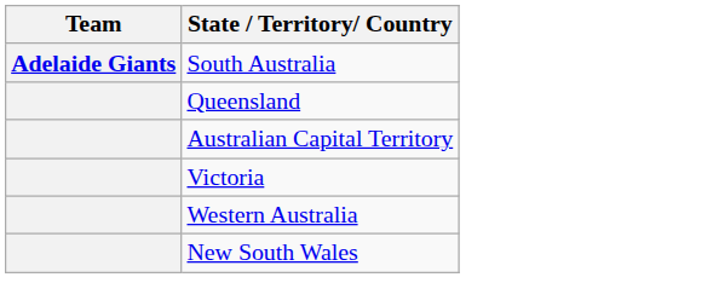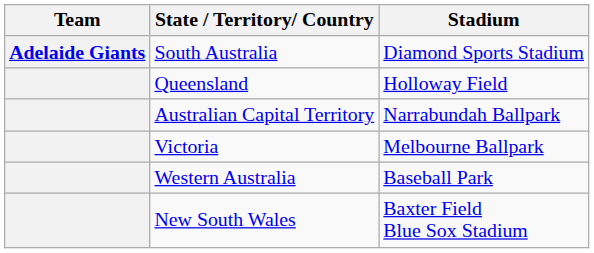+ column: Stadium | Diamond Sports Stadium | Holloway Field | Narrabundah Ballpark | Melbourne Ballpark | Baseball Park | Baxter Field Blue Sox Stadium
